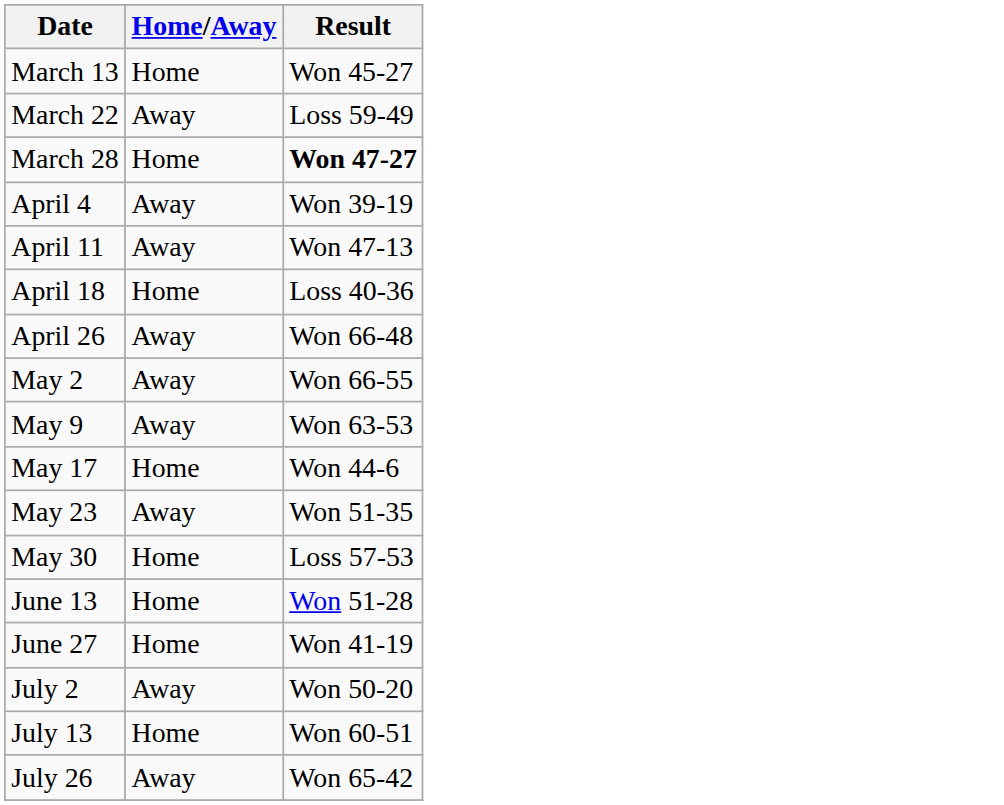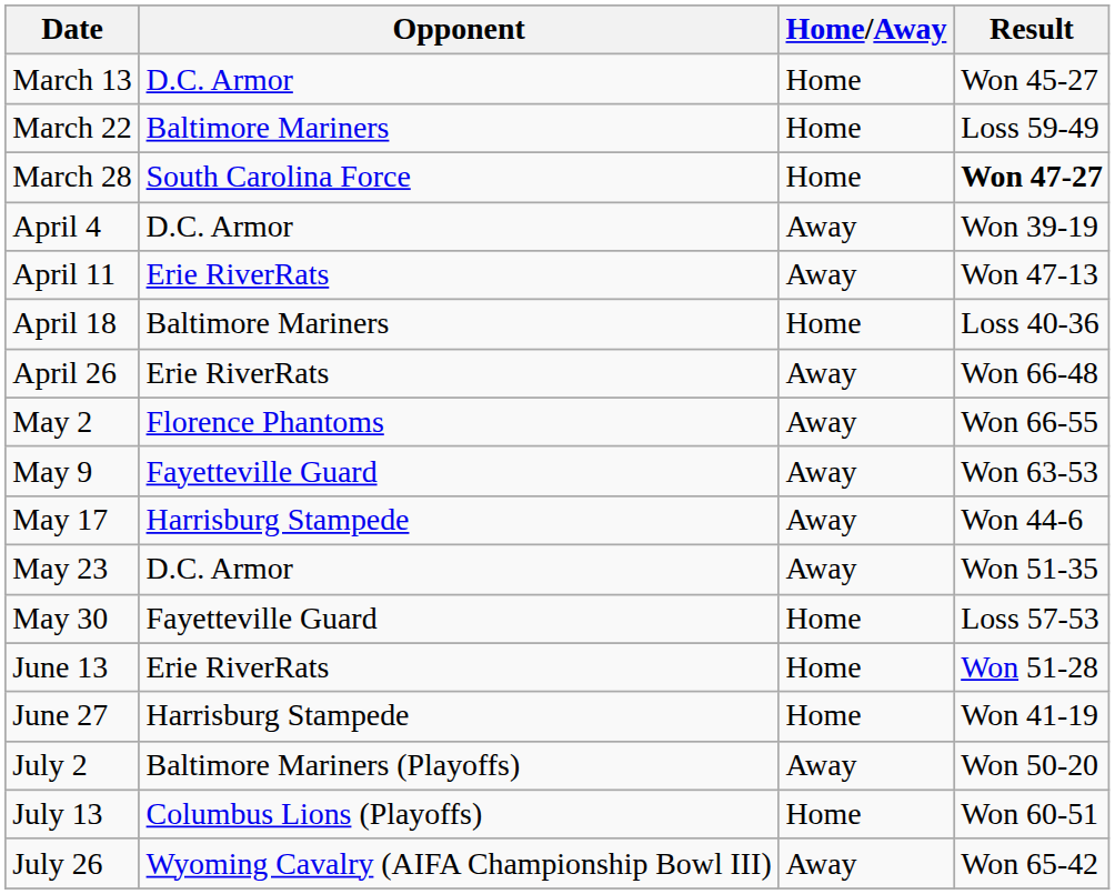+ column: Opponent | D.C. Armor | Baltimore Mariners | South Carolina Force | D.C. Armor | Erie RiverRats | Baltimore Mariners | Erie RiverRats | Florence Phantoms | Fayetteville Guard | Harrisburg Stampede | D.C. Armor | Fayetteville Guard | Erie RiverRats | Harrisburg Stampede | Baltimore Mariners (Playoffs) | Columbus Lions (Playoffs) | Wyoming Cavalry (AIFA Championship Bowl III)
March 22 | Home/Away: Away -> Home
May 17 | Home/Away: Home -> Away
